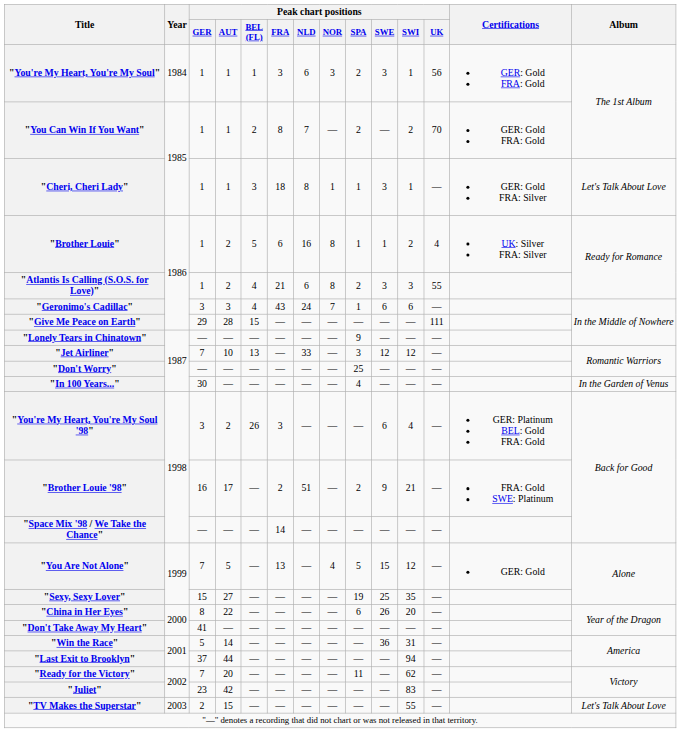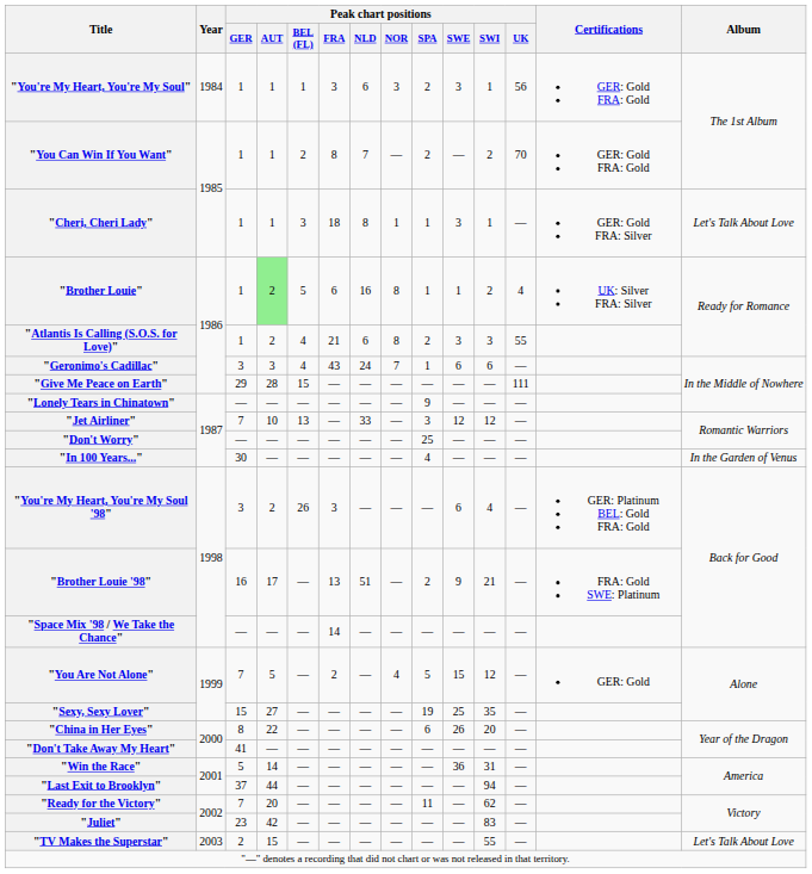"Brother Louie" | Peak chart positions / AUT: no background -> lightgreen background
"Brother Louie '98" | Peak chart positions / FRA: 2 -> 13
"You Are Not Alone" | Peak chart positions / FRA: 13 -> 2
